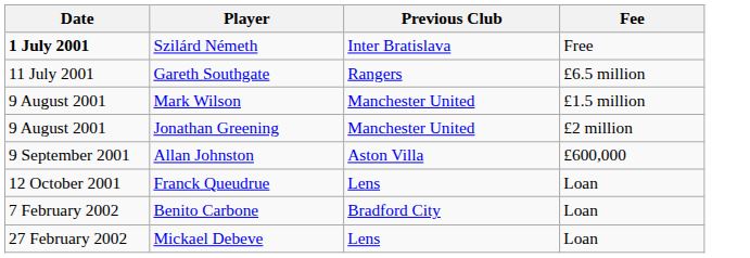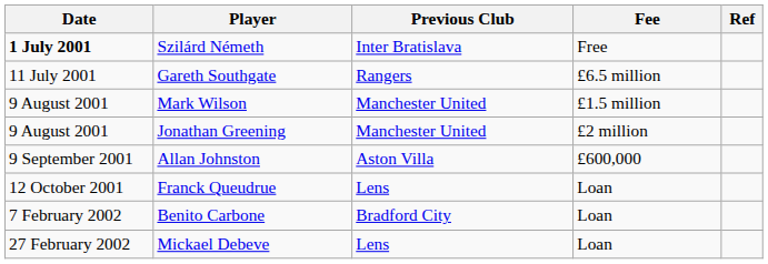+ column: Ref
